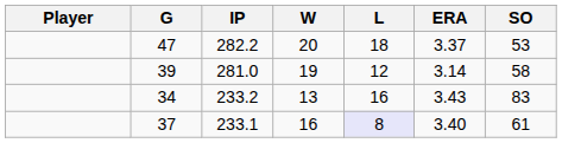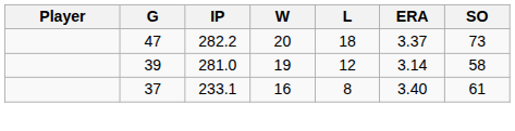47 | SO: 53 -> 73
- row: 34 | 233.2 | 13 | 16 | 3.43 | 83
37 | L: lavender background -> no background
